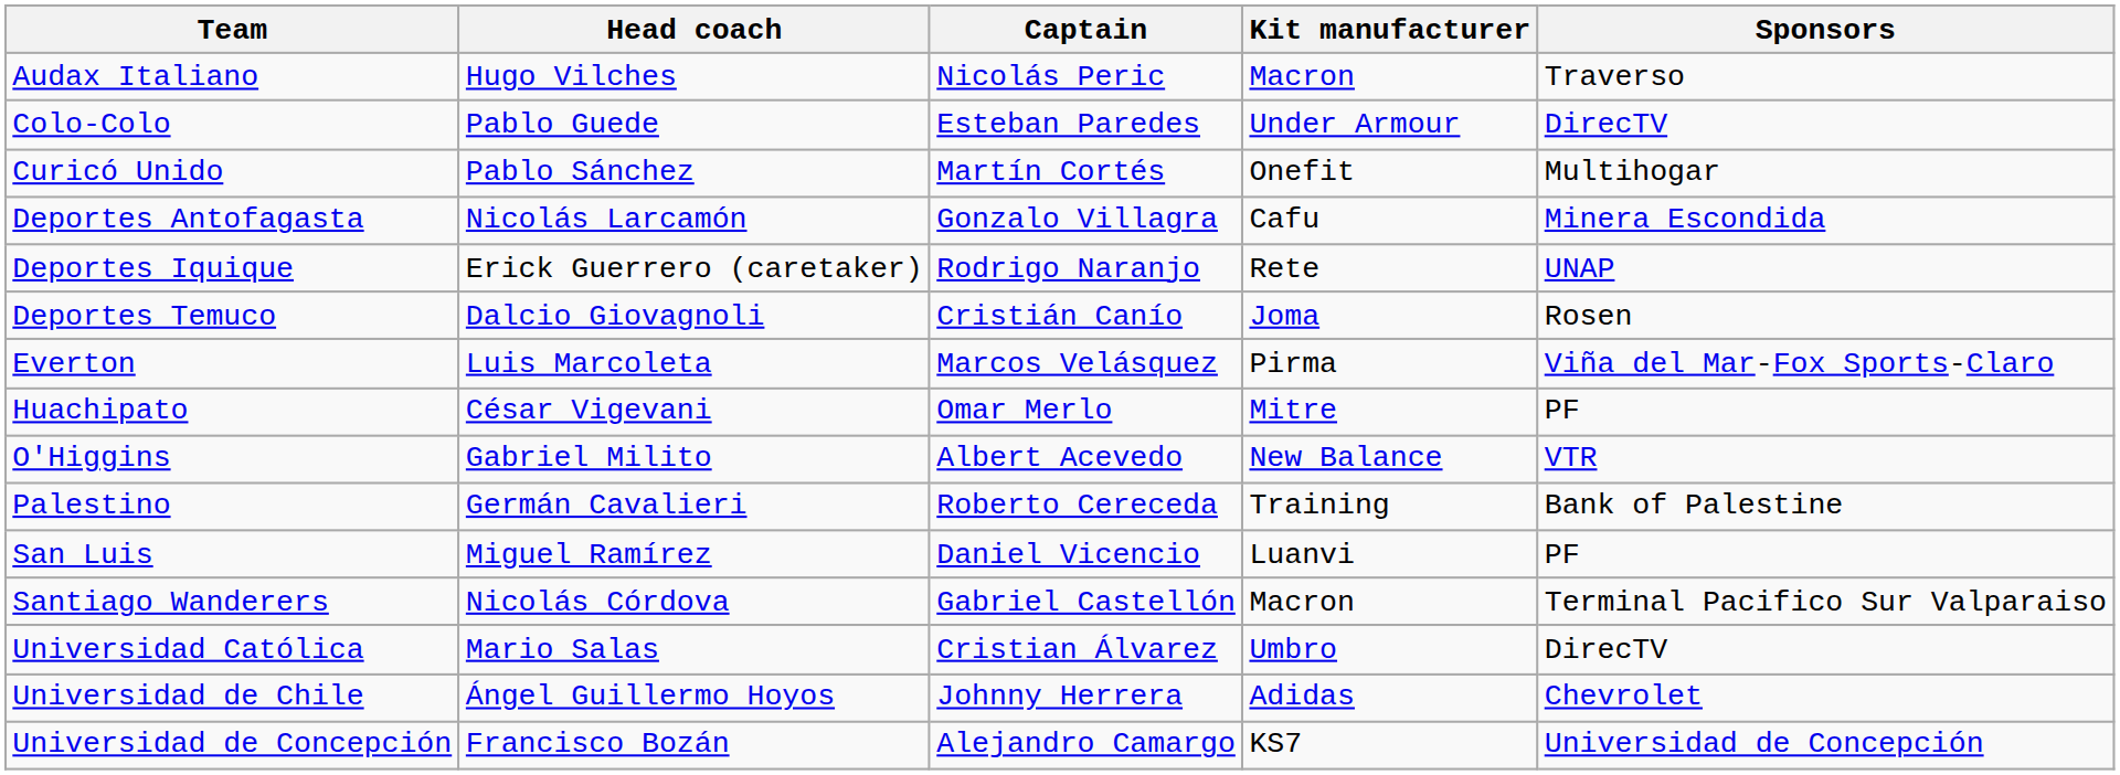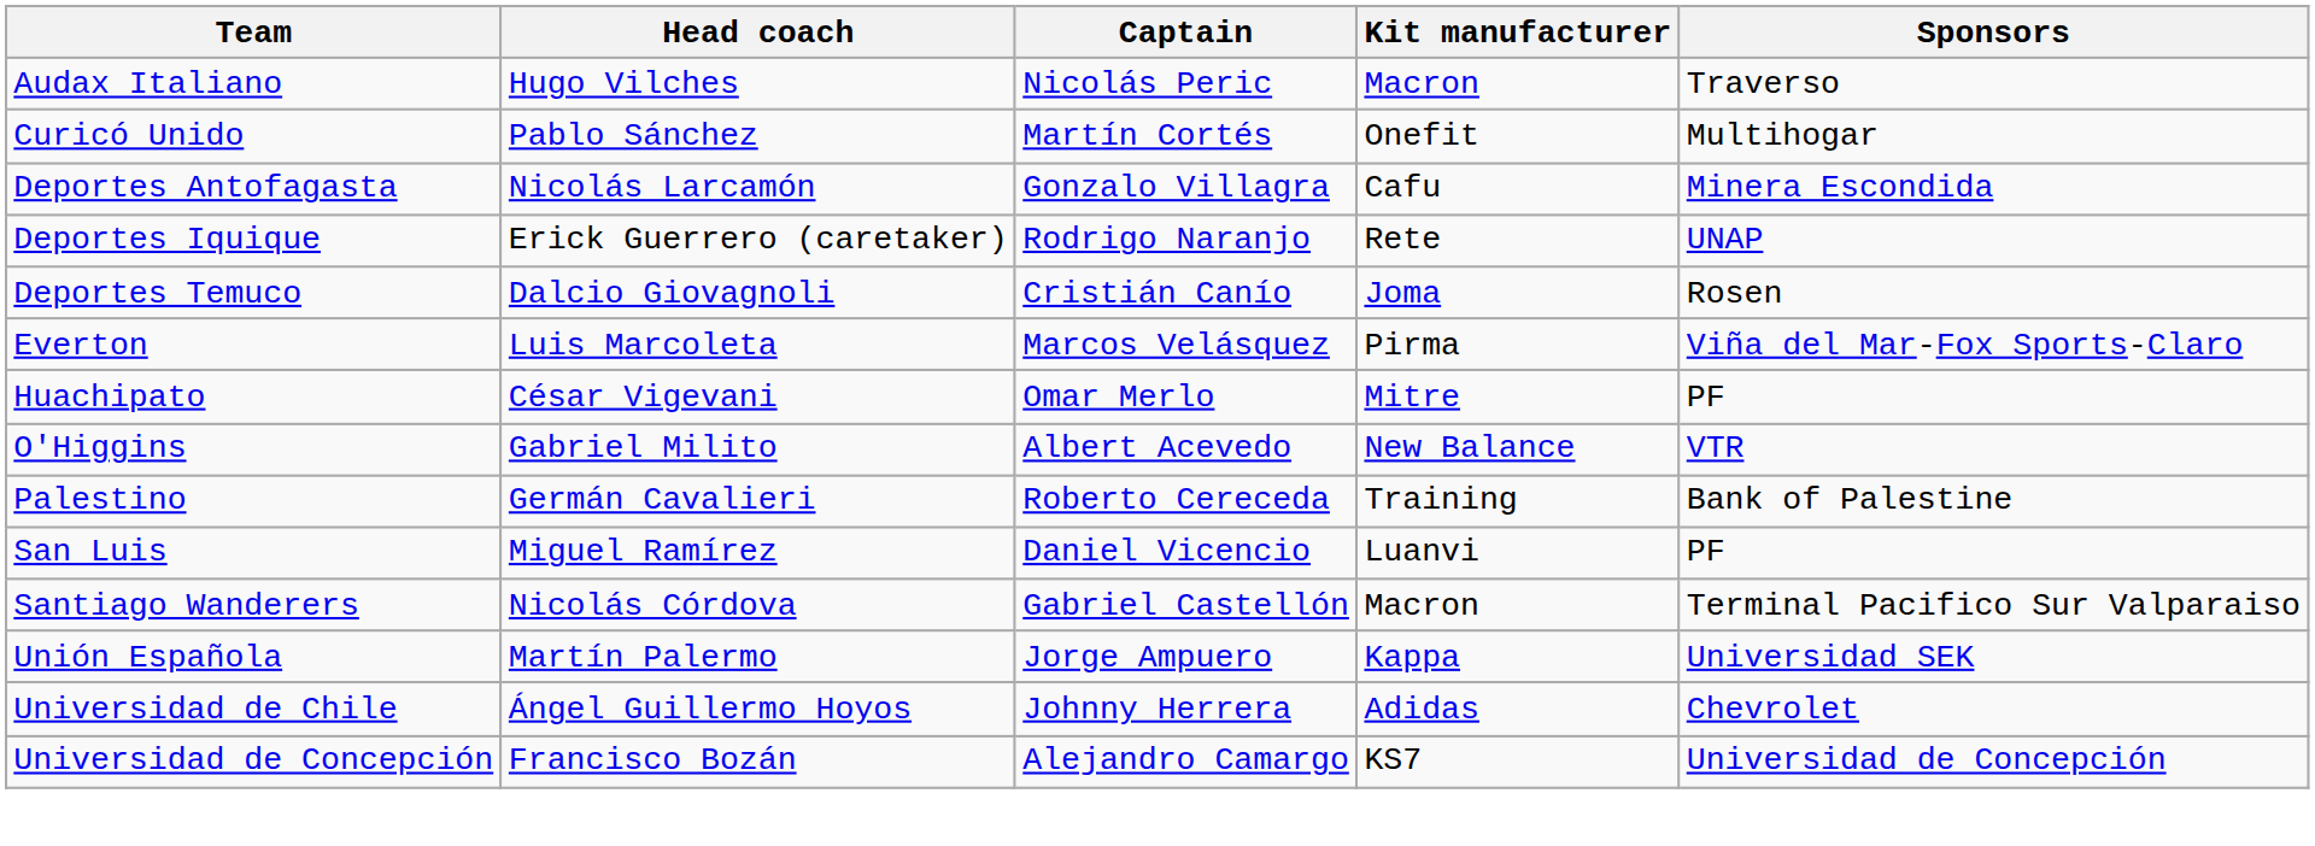- row: Colo-Colo | Pablo Guede | Esteban Paredes | Under Armour | DirecTV
+ row: Unión Española | Martín Palermo | Jorge Ampuero | Kappa | Universidad SEK
- row: Universidad Católica | Mario Salas | Cristian Álvarez | Umbro | DirecTV
